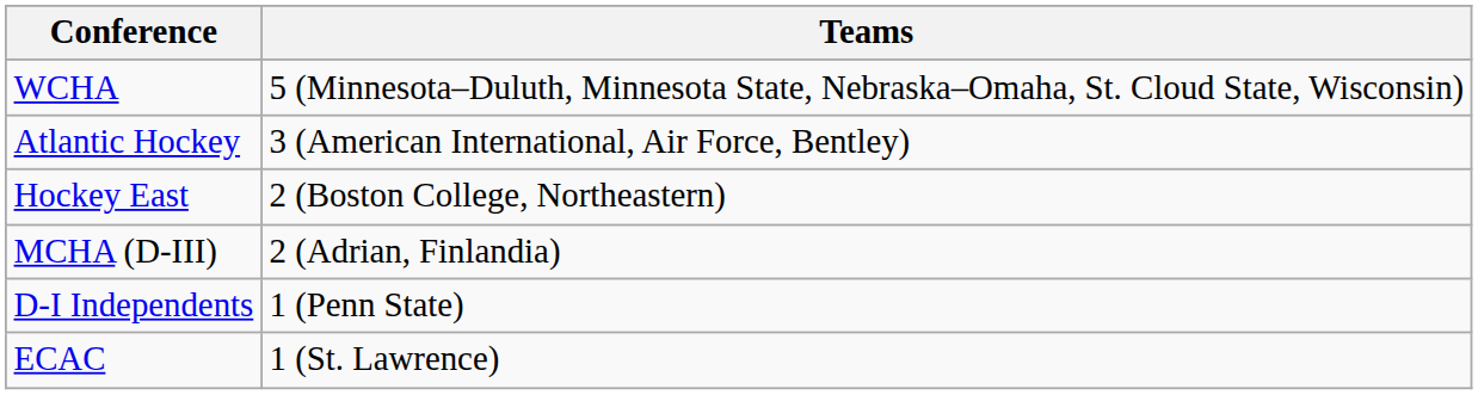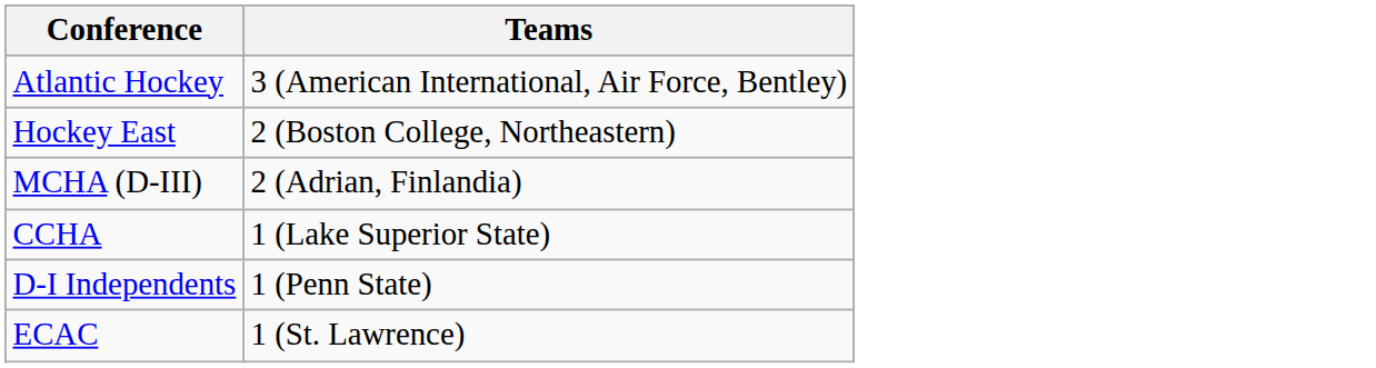- row: WCHA | 5 (Minnesota–Duluth, Minnesota State, Nebraska–Omaha, St. Cloud State, Wisconsin)
+ row: CCHA | 1 (Lake Superior State)
